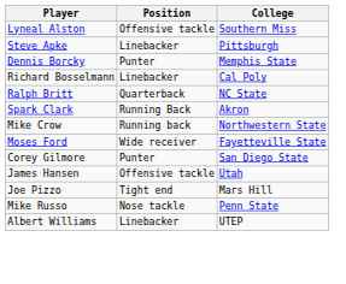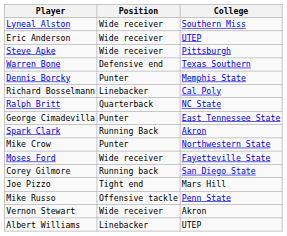Lyneal Alston | Position: Offensive tackle -> Wide receiver
+ row: Eric Anderson | Wide receiver | UTEP
Steve Apke | Position: Linebacker -> Wide receiver
+ row: Warren Bone | Defensive end | Texas Southern
+ row: George Cimadevilla | Punter | East Tennessee State
Mike Crow | Position: Running back -> Punter
Corey Gilmore | Position: Punter -> Running back
- row: James Hansen | Offensive tackle | Utah
Mike Russo | Position: Nose tackle -> Offensive tackle
+ row: Vernon Stewart | Wide receiver | Akron
